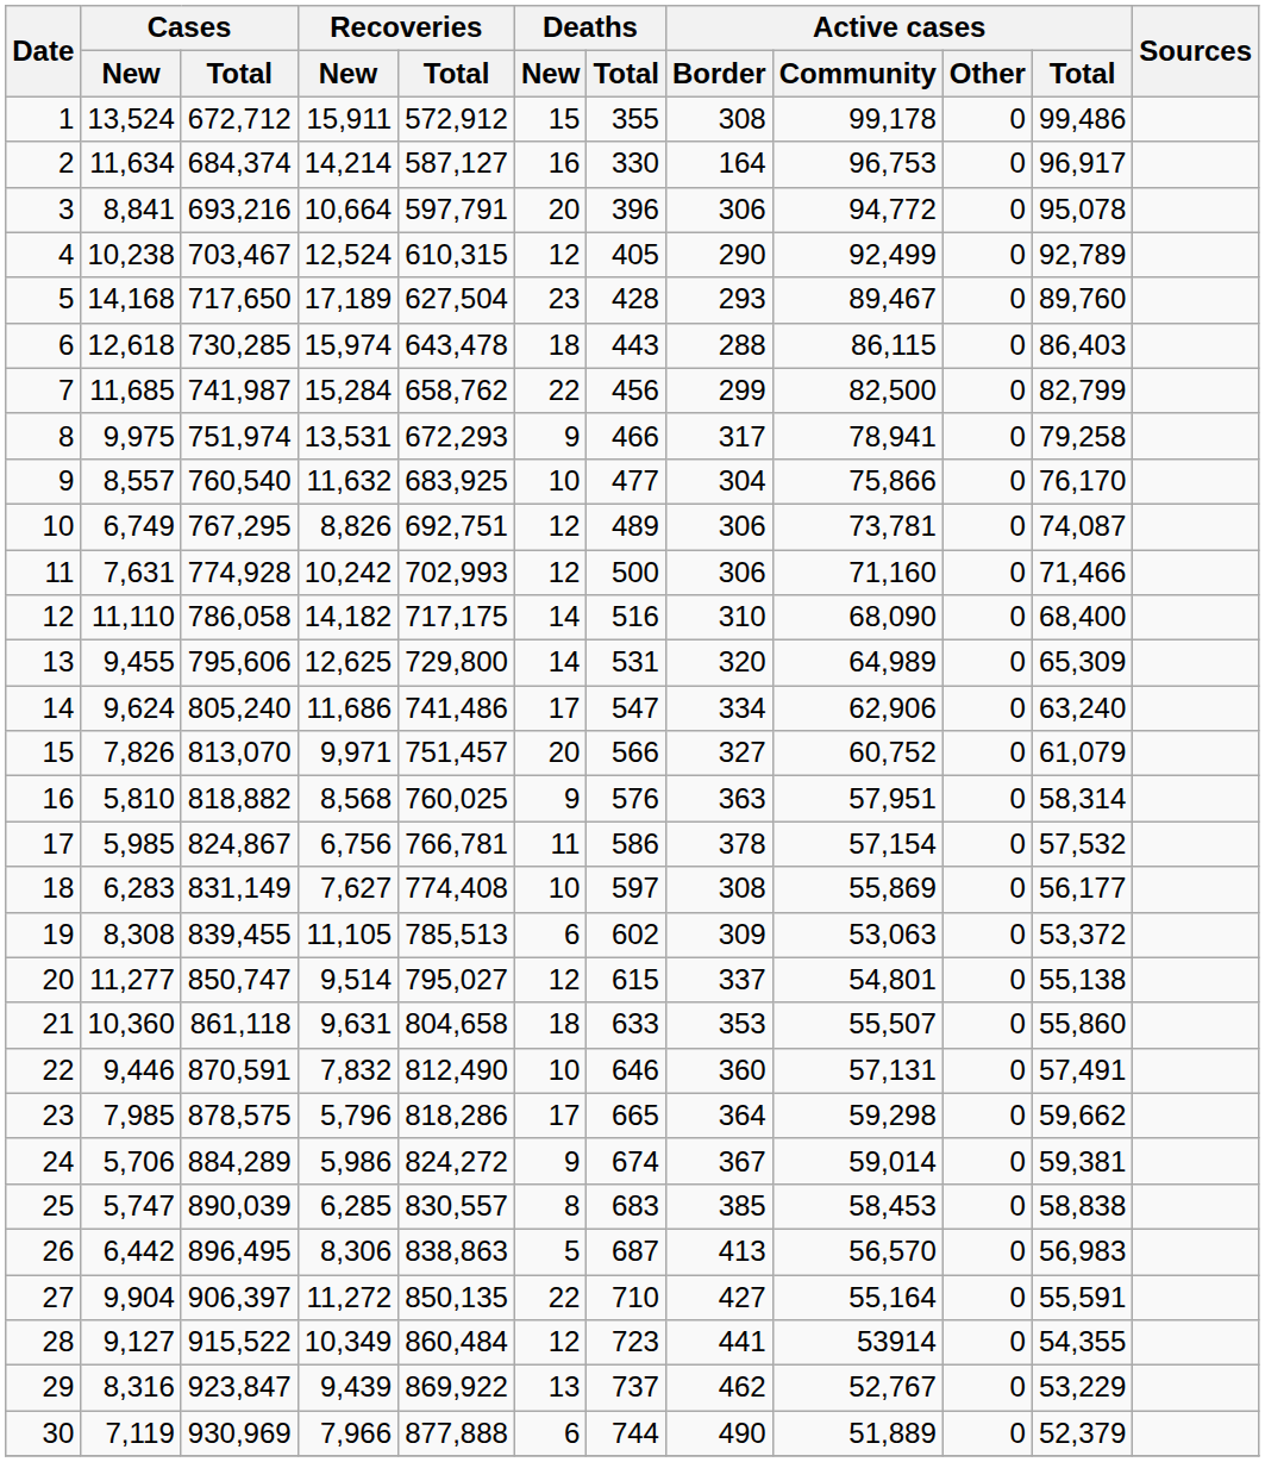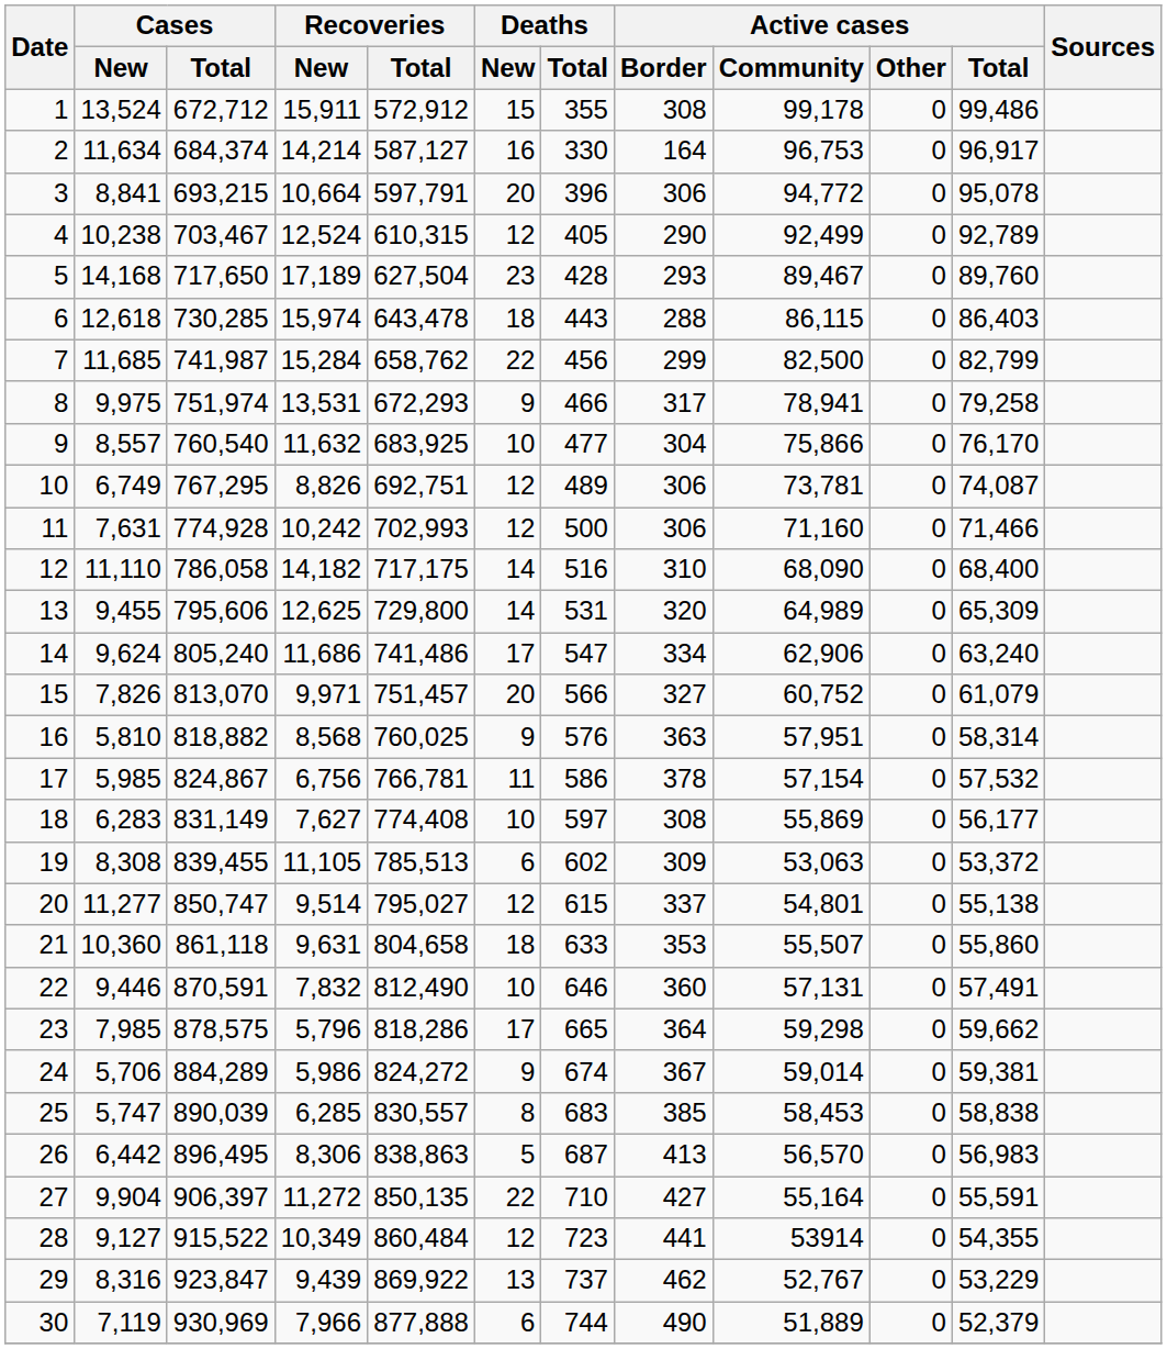3 | Cases / Total: 693,216 -> 693,215
